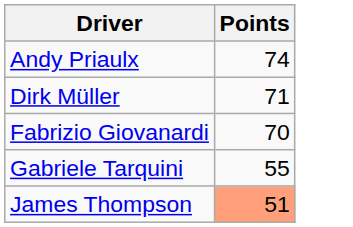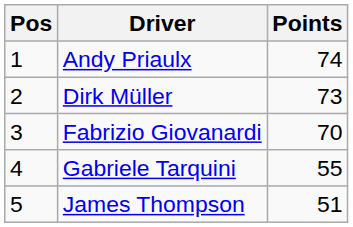+ column: Pos | 1 | 2 | 3 | 4 | 5
Dirk Müller | Points: 71 -> 73
James Thompson | Points: lightsalmon background -> no background
